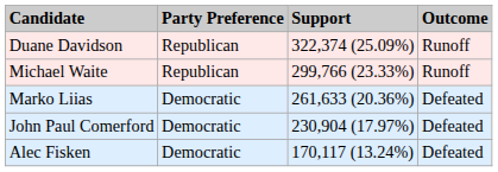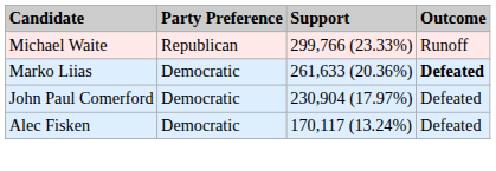- row: Duane Davidson | Republican | 322,374 (25.09%) | Runoff
Marko Liias | Outcome: normal -> bold
